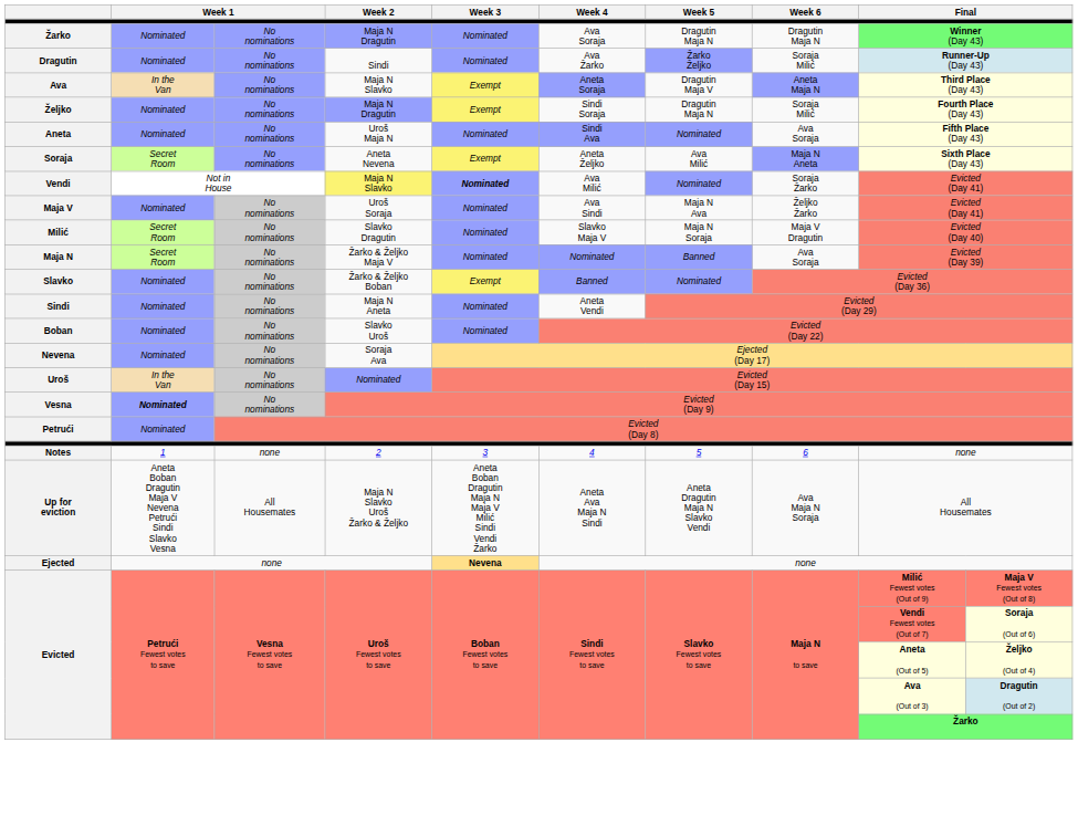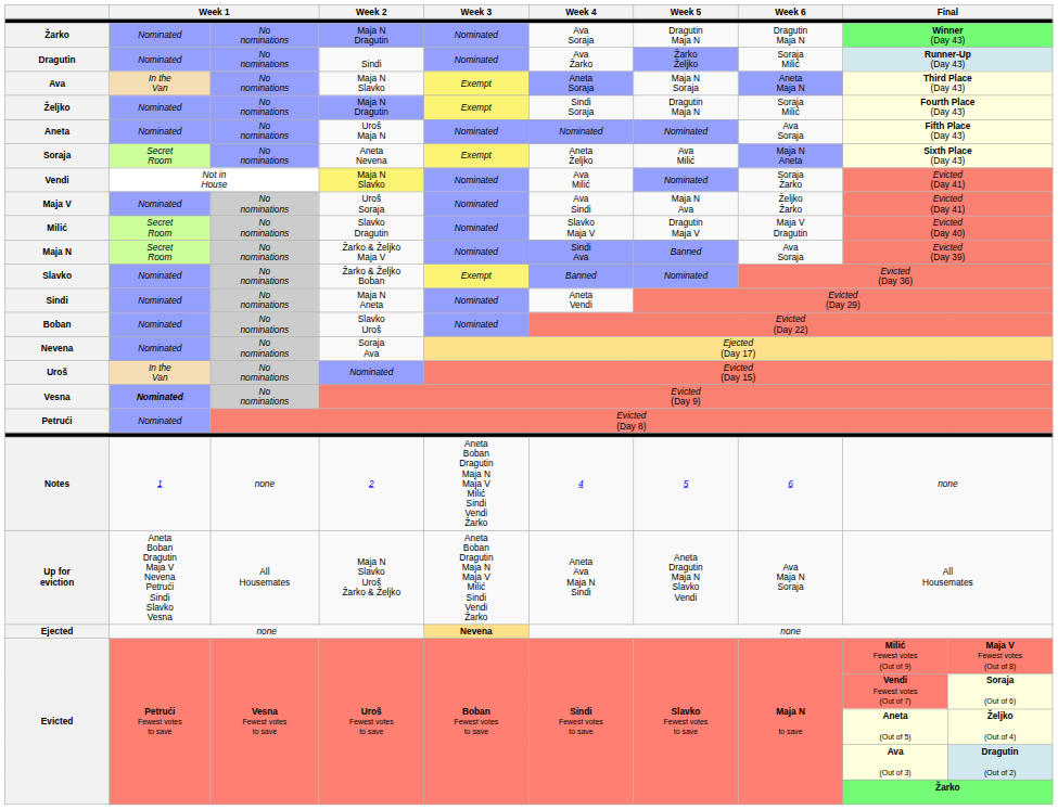Ava | Week 5: Dragutin Maja V -> Maja N Soraja
Aneta | Week 4: Sindi Ava -> Nominated
Vendi | Week 3: bold -> normal
Milić | Week 5: Maja N Soraja -> Dragutin Maja V
Maja N | Week 4: Nominated -> Sindi Ava
Notes | Week 3: 3 -> Aneta Boban Dragutin Maja N Maja V Milić Sindi Vendi Žarko
